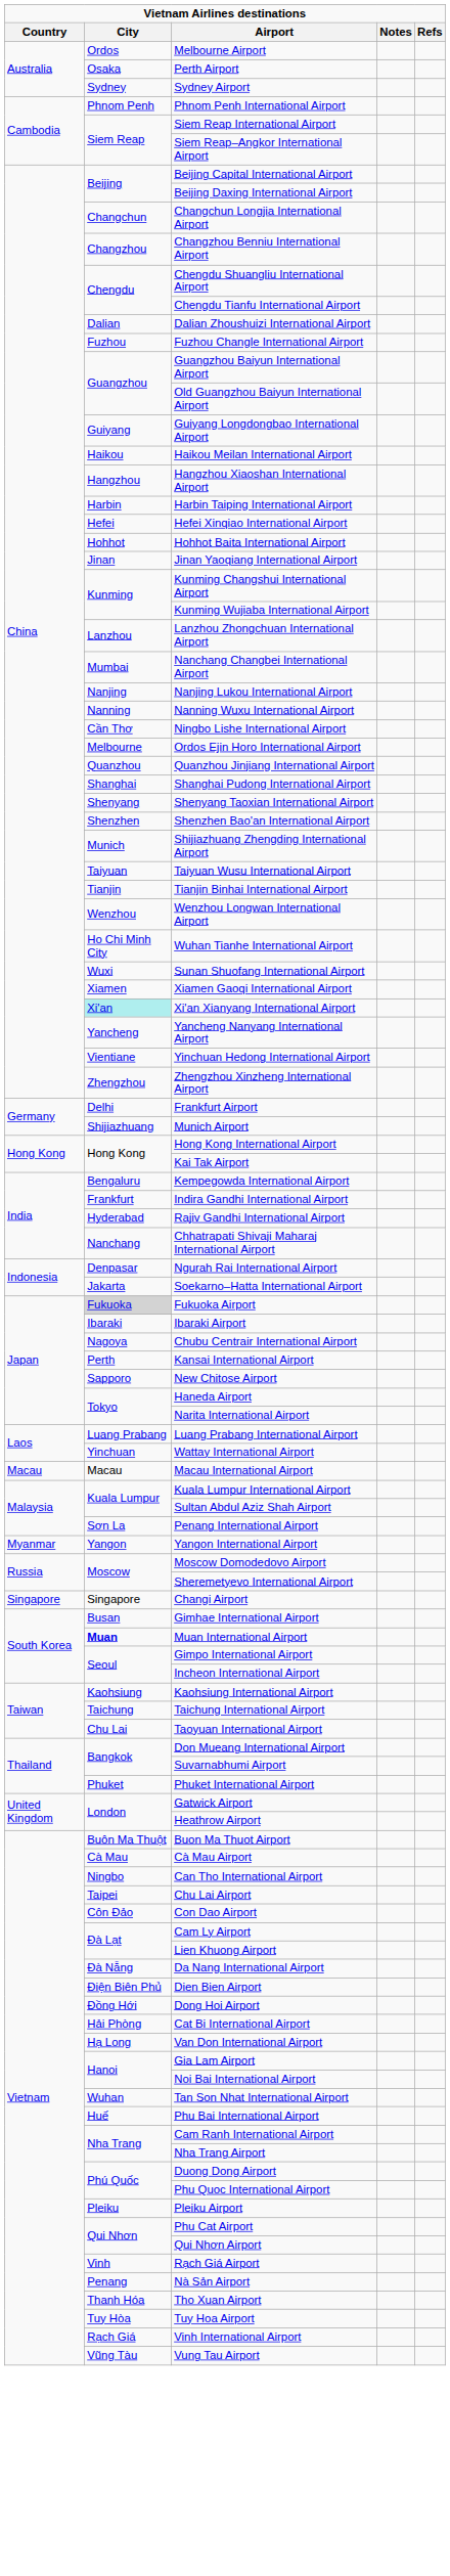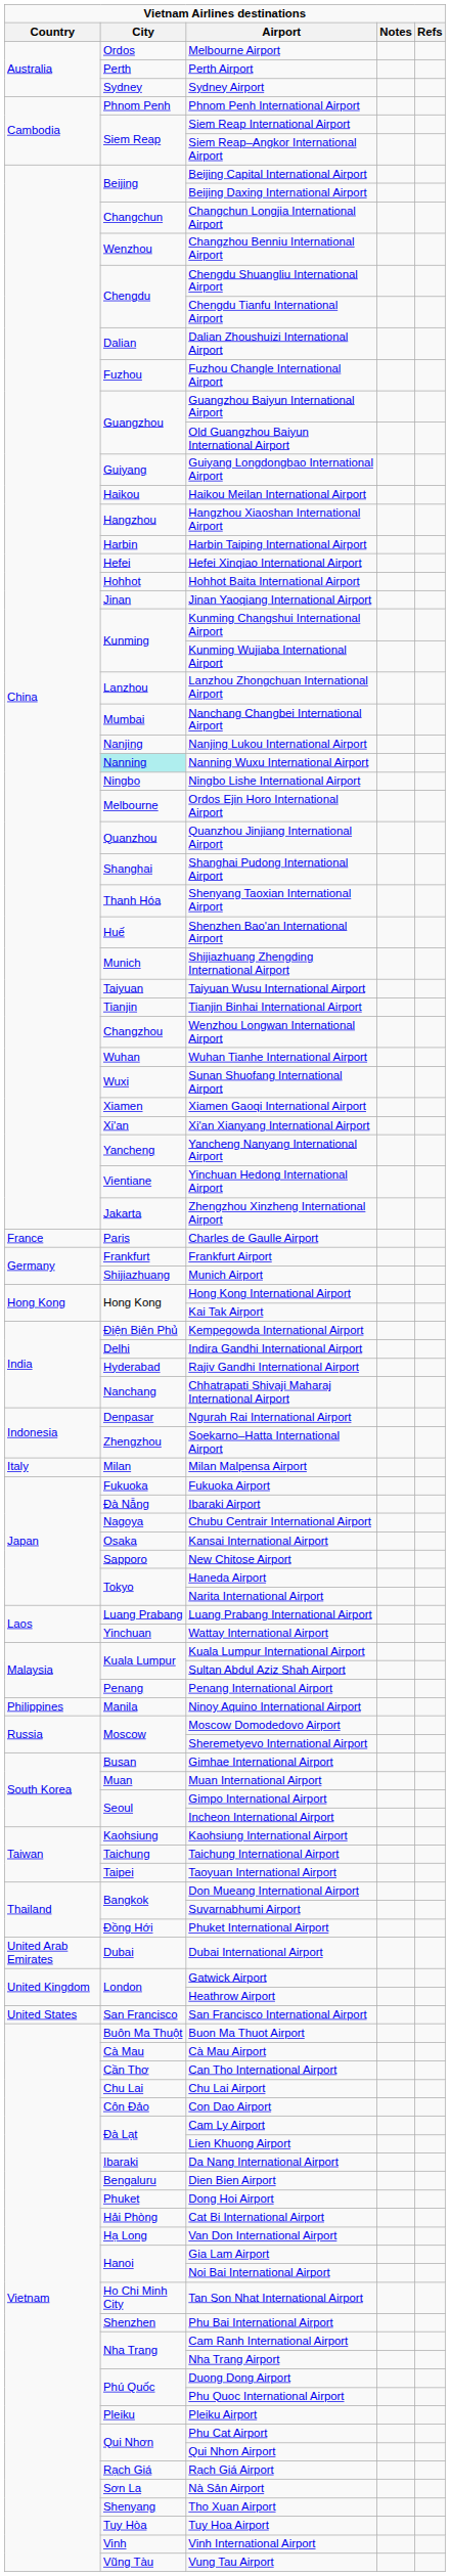Perth Airport | City: Osaka -> Perth
Changzhou Benniu International Airport | City: Changzhou -> Wenzhou
Nanning Wuxu International Airport | City: no background -> paleturquoise background
Ningbo Lishe International Airport | City: Cần Thơ -> Ningbo
Shenyang Taoxian International Airport | City: Shenyang -> Thanh Hóa
Shenzhen Bao'an International Airport | City: Shenzhen -> Huế
Wenzhou Longwan International Airport | City: Wenzhou -> Changzhou
Wuhan Tianhe International Airport | City: Ho Chi Minh City -> Wuhan
Xi'an Xianyang International Airport | City: paleturquoise background -> no background
Zhengzhou Xinzheng International Airport | City: Zhengzhou -> Jakarta
+ row: France | Paris | Charles de Gaulle Airport
Frankfurt Airport | City: Delhi -> Frankfurt
Kempegowda International Airport | City: Bengaluru -> Điện Biên Phủ
Indira Gandhi International Airport | City: Frankfurt -> Delhi
Soekarno–Hatta International Airport | City: Jakarta -> Zhengzhou
+ row: Italy | Milan | Milan Malpensa Airport
Fukuoka Airport | City: lightgrey background -> no background
Ibaraki Airport | City: Ibaraki -> Đà Nẵng
Kansai International Airport | City: Perth -> Osaka
- row: Macau | Macau | Macau International Airport
Penang International Airport | City: Sơn La -> Penang
- row: Myanmar | Yangon | Yangon International Airport
+ row: Philippines | Manila | Ninoy Aquino International Airport
- row: Singapore | Singapore | Changi Airport
Muan International Airport | City: bold -> normal
Taoyuan International Airport | City: Chu Lai -> Taipei
Phuket International Airport | City: Phuket -> Đồng Hới
+ row: United Arab Emirates | Dubai | Dubai International Airport
+ row: United States | San Francisco | San Francisco International Airport
Can Tho International Airport | City: Ningbo -> Cần Thơ
Chu Lai Airport | City: Taipei -> Chu Lai
Da Nang International Airport | City: Đà Nẵng -> Ibaraki
Dien Bien Airport | City: Điện Biên Phủ -> Bengaluru
Dong Hoi Airport | City: Đồng Hới -> Phuket
Tan Son Nhat International Airport | City: Wuhan -> Ho Chi Minh City
Phu Bai International Airport | City: Huế -> Shenzhen
Rạch Giá Airport | City: Vinh -> Rạch Giá
Nà Sản Airport | City: Penang -> Sơn La
Tho Xuan Airport | City: Thanh Hóa -> Shenyang
Vinh International Airport | City: Rạch Giá -> Vinh
